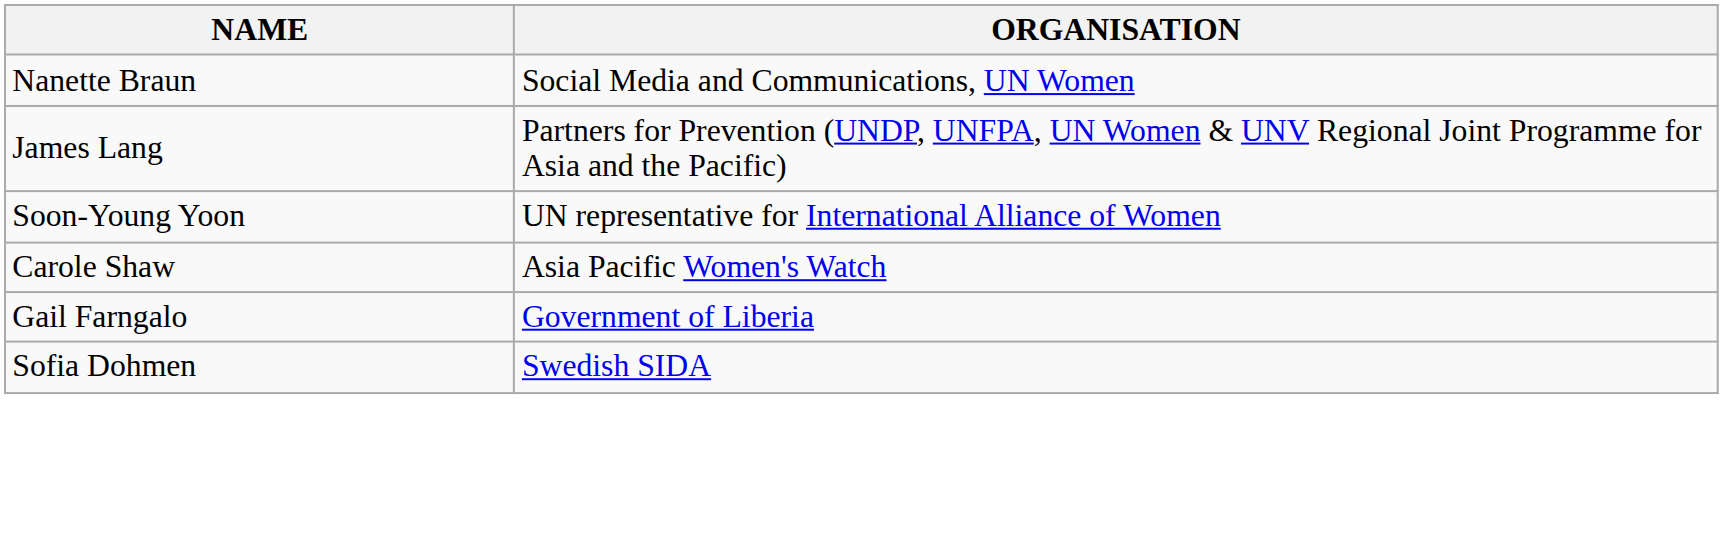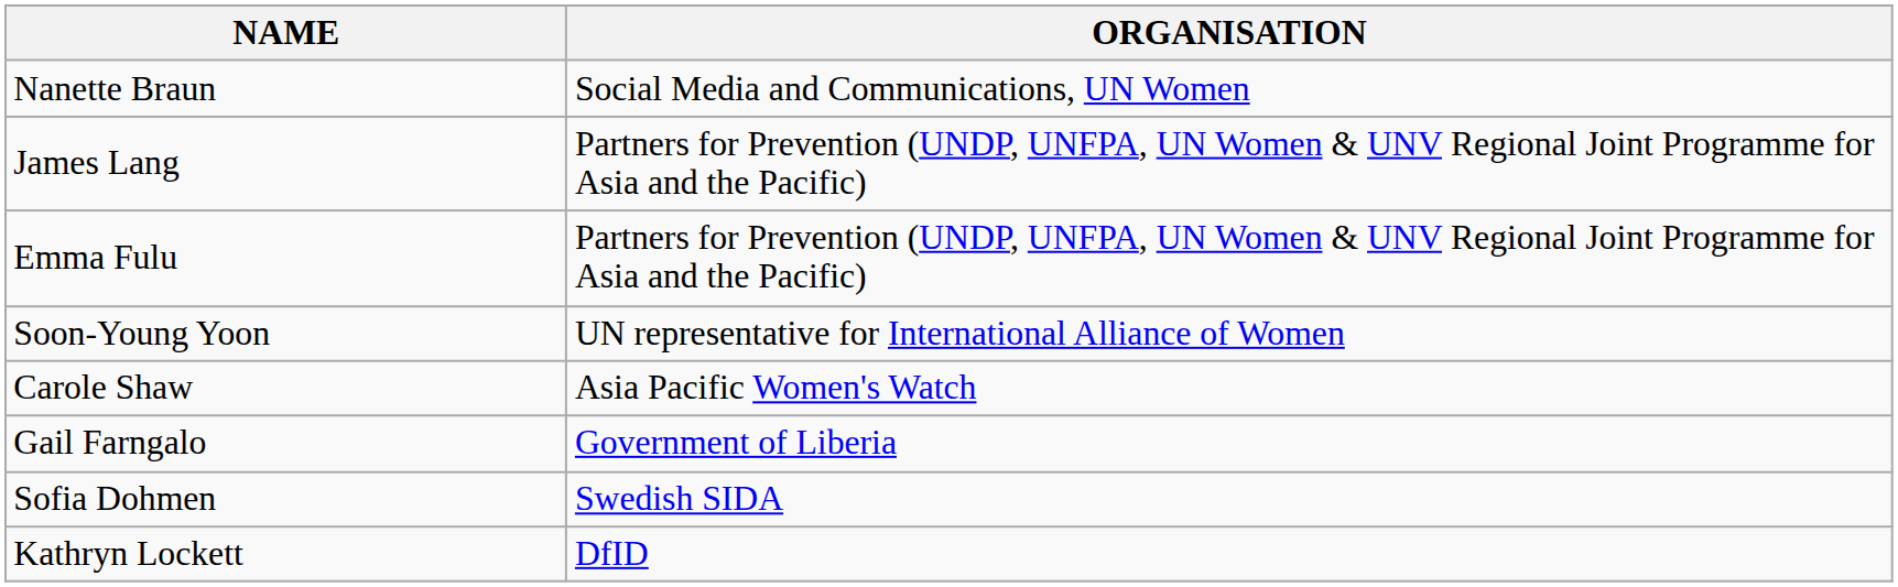+ row: Emma Fulu | Partners for Prevention (UNDP, UNFPA, UN Women & UNV Regional Joint Programme for Asia and the Pacific)
+ row: Kathryn Lockett | DfID
